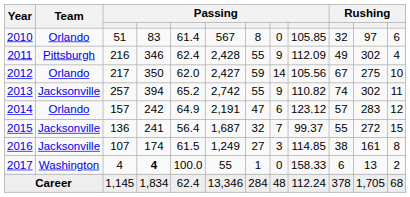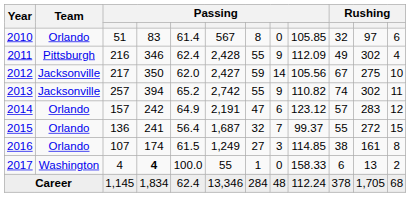2012 | Team: Orlando -> Jacksonville
2015 | Team: Jacksonville -> Orlando
2016 | Team: Jacksonville -> Orlando
